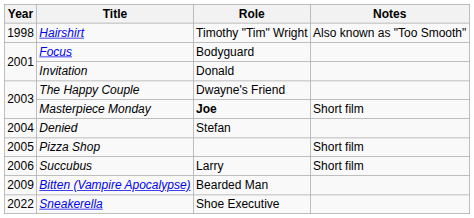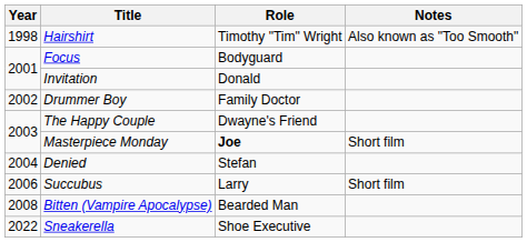+ row: 2002 | Drummer Boy | Family Doctor
- row: 2005 | Pizza Shop | Short film
Bitten (Vampire Apocalypse) | Year: 2009 -> 2008
